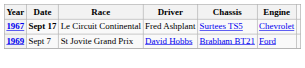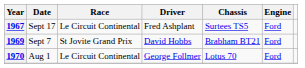1967 | Date: bold -> normal
1967 | Engine: Chevrolet -> Ford
+ row: 1970 | Aug 1 | Le Circuit Continental | George Follmer | Lotus 70 | Ford
